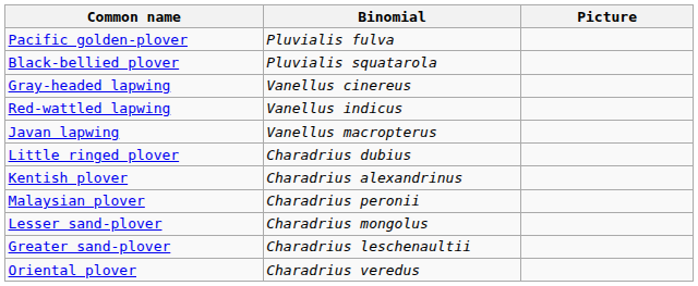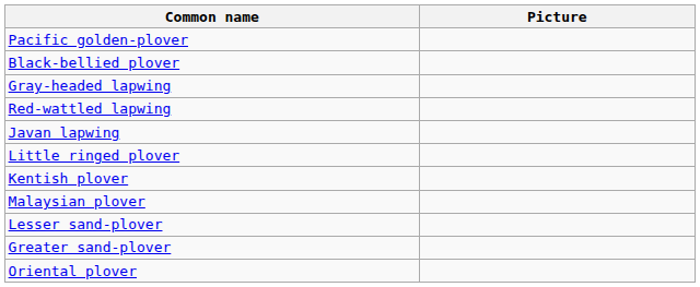- column: Binomial | Pluvialis fulva | Pluvialis squatarola | Vanellus cinereus | Vanellus indicus | Vanellus macropterus | Charadrius dubius | Charadrius alexandrinus | Charadrius peronii | Charadrius mongolus | Charadrius leschenaultii | Charadrius veredus
